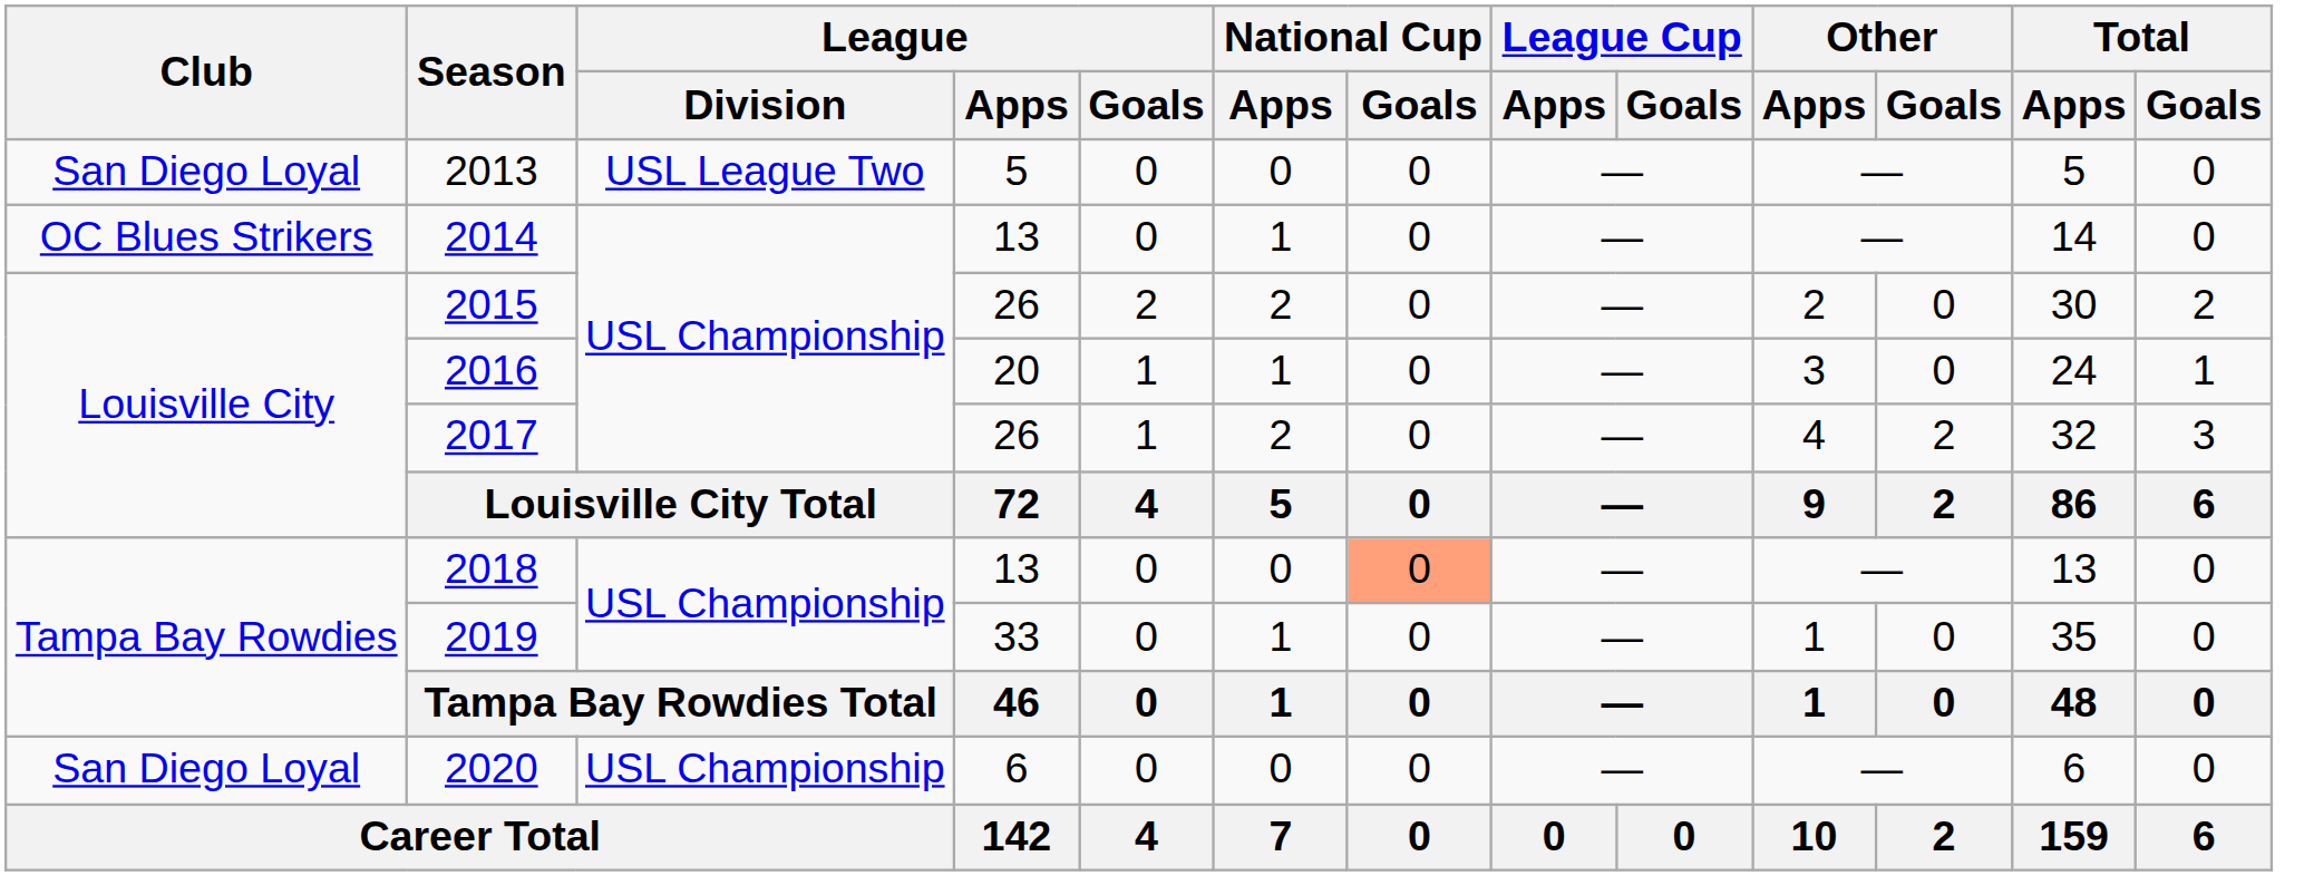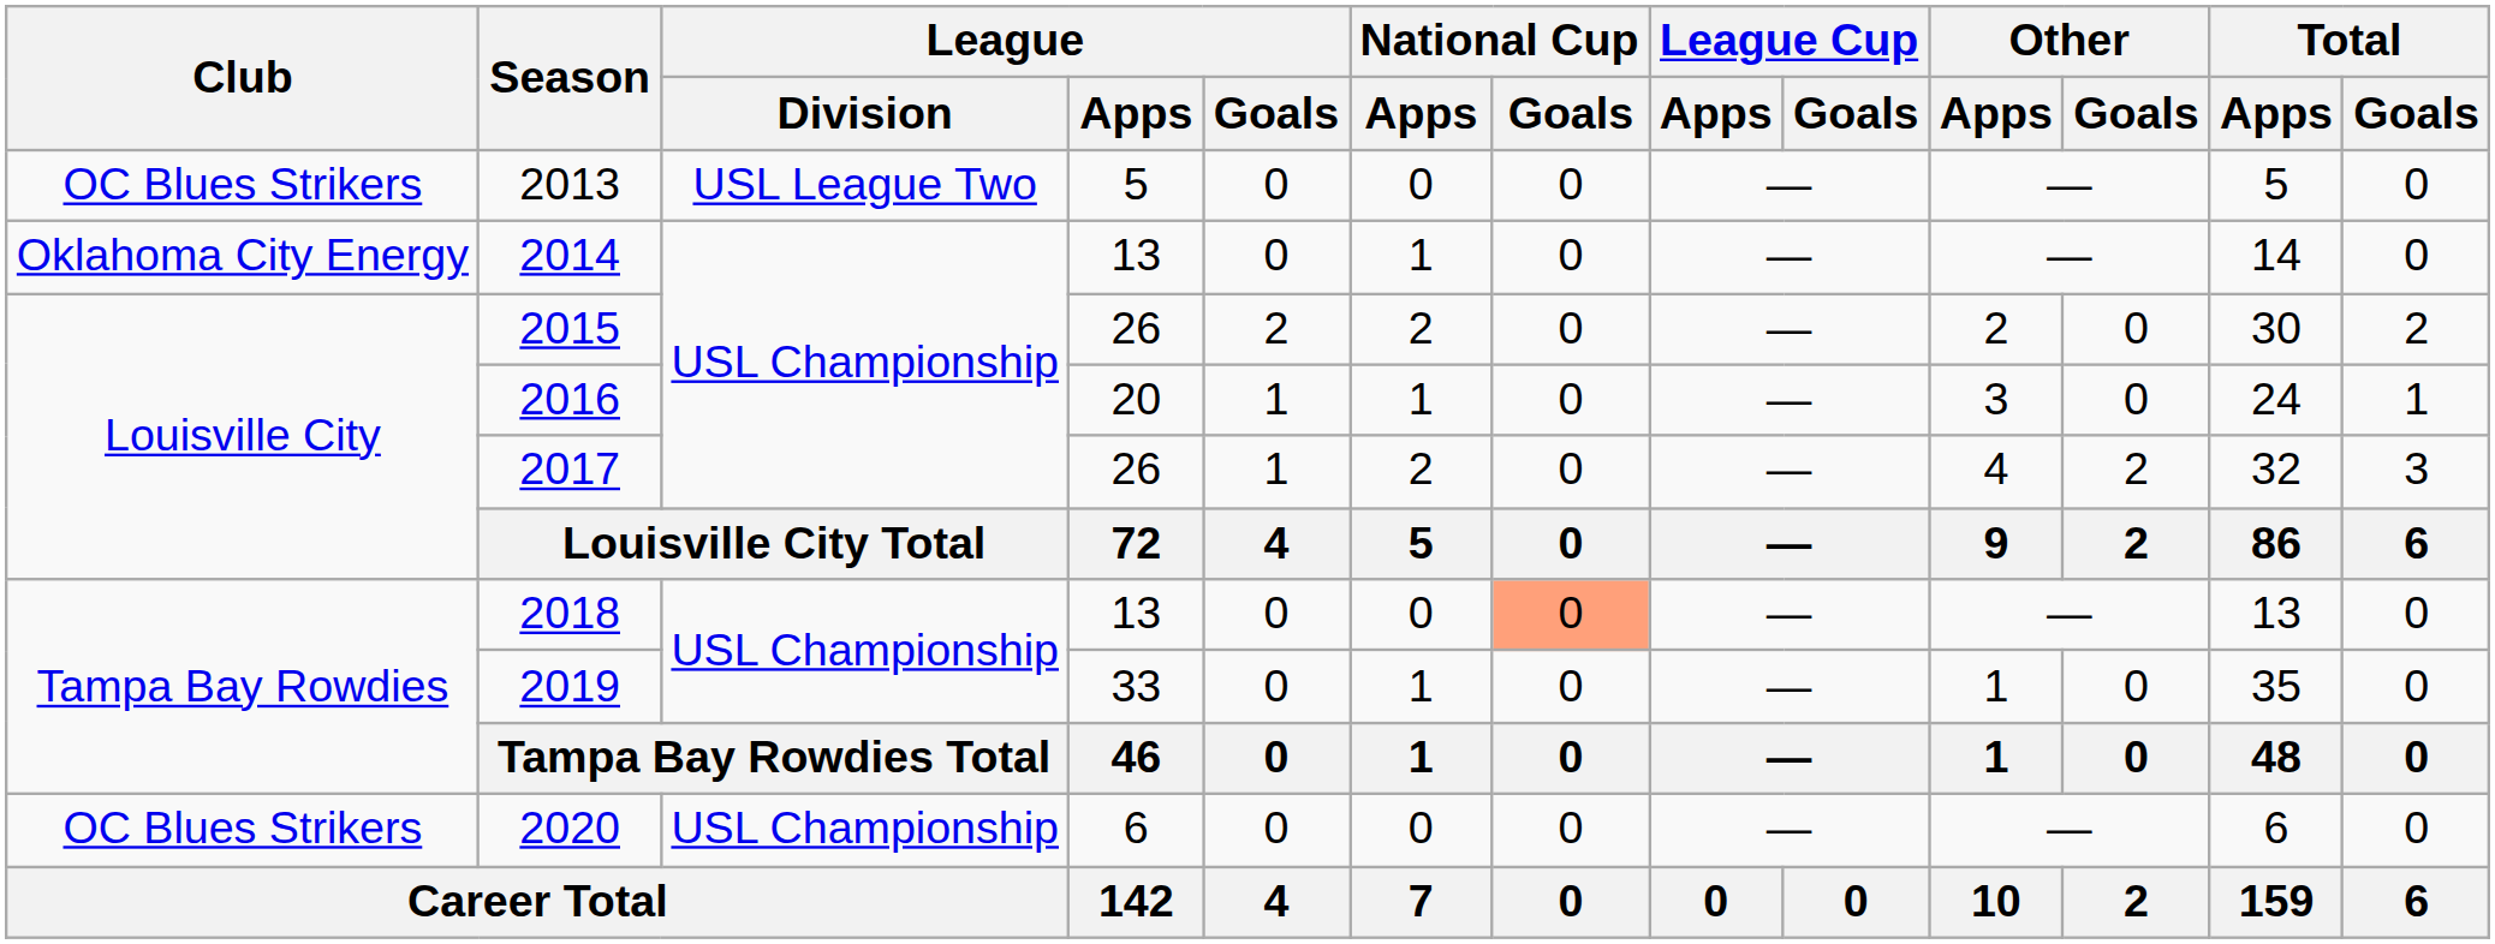2013 | Club: San Diego Loyal -> OC Blues Strikers
2014 | Club: OC Blues Strikers -> Oklahoma City Energy
2020 | Club: San Diego Loyal -> OC Blues Strikers
